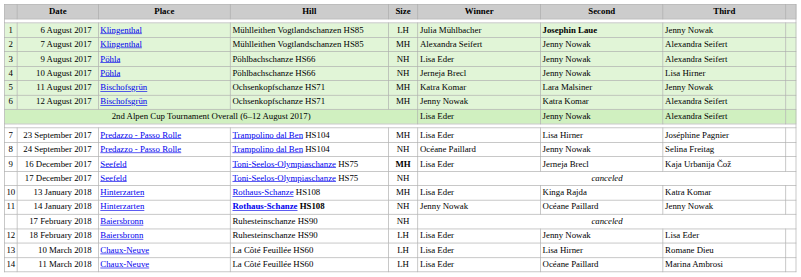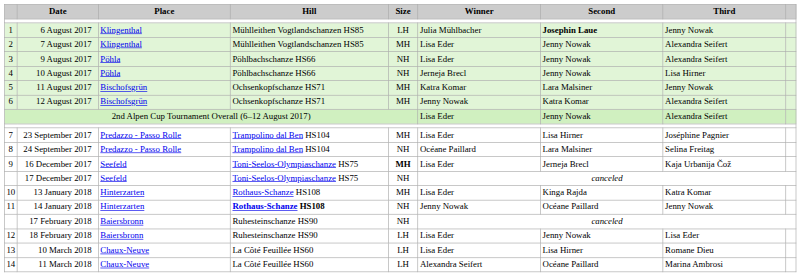7 August 2017 | Winner: Alexandra Seifert -> Lisa Eder
24 September 2017 | Second: Jenny Nowak -> Lara Malsiner
11 March 2018 | Winner: Lisa Eder -> Alexandra Seifert
